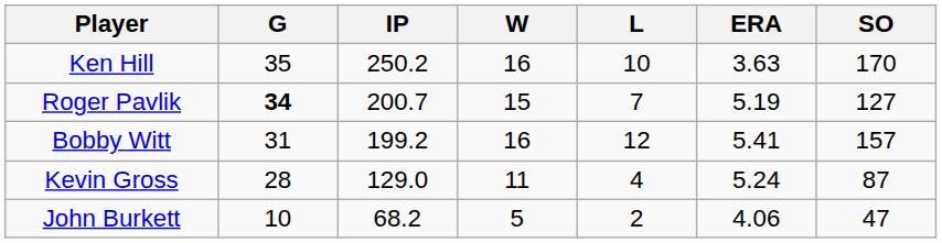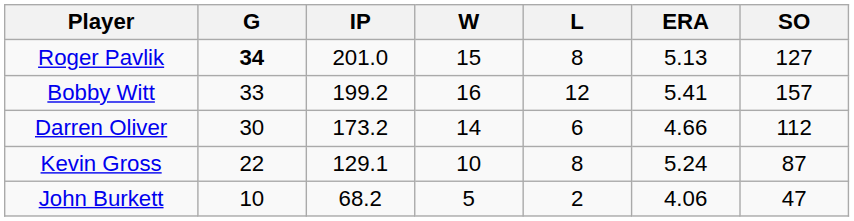- row: Ken Hill | 35 | 250.2 | 16 | 10 | 3.63 | 170
Roger Pavlik | IP: 200.7 -> 201.0
Roger Pavlik | L: 7 -> 8
Roger Pavlik | ERA: 5.19 -> 5.13
Bobby Witt | G: 31 -> 33
+ row: Darren Oliver | 30 | 173.2 | 14 | 6 | 4.66 | 112
Kevin Gross | G: 28 -> 22
Kevin Gross | IP: 129.0 -> 129.1
Kevin Gross | W: 11 -> 10
Kevin Gross | L: 4 -> 8
